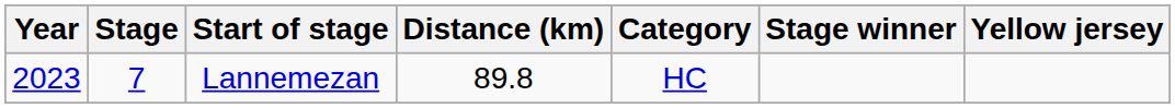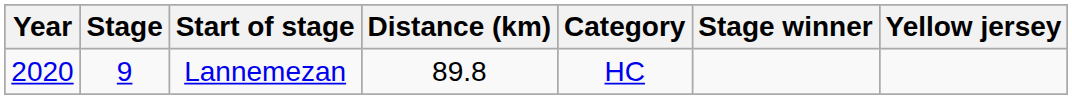Lannemezan | Year: 2023 -> 2020
Lannemezan | Stage: 7 -> 9
